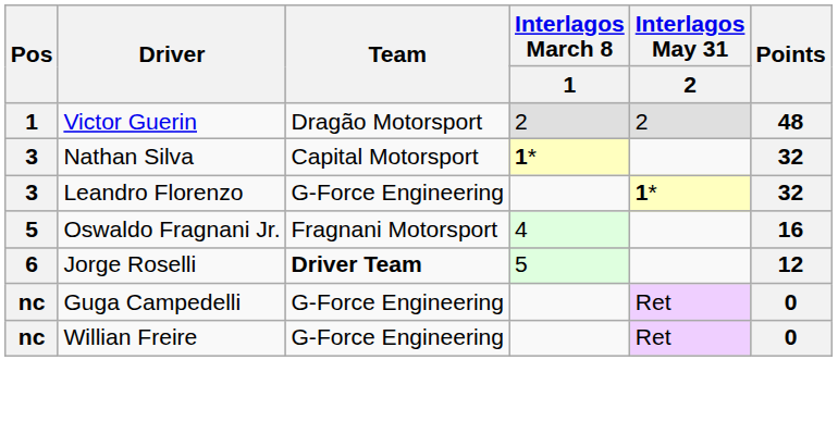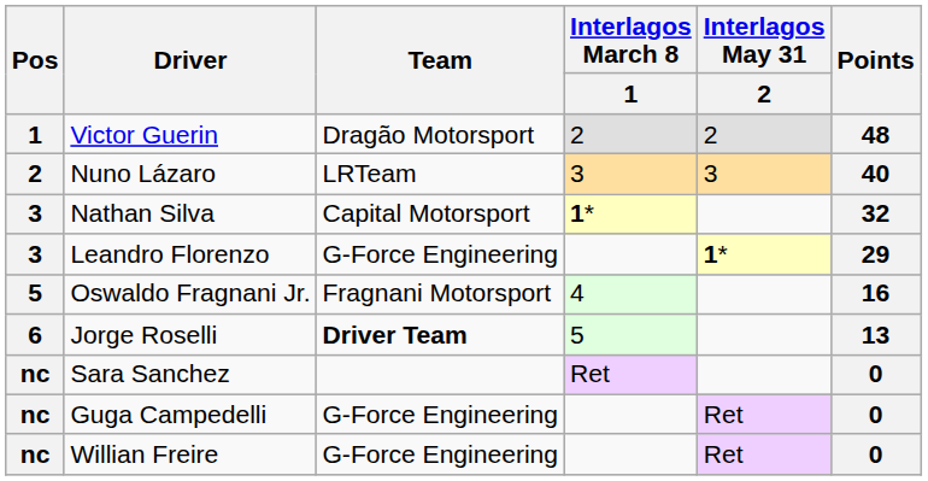+ row: 2 | Nuno Lázaro | LRTeam | 3 | 3 | 40
Leandro Florenzo | Points: 32 -> 29
Jorge Roselli | Points: 12 -> 13
+ row: nc | Sara Sanchez | Ret | 0
